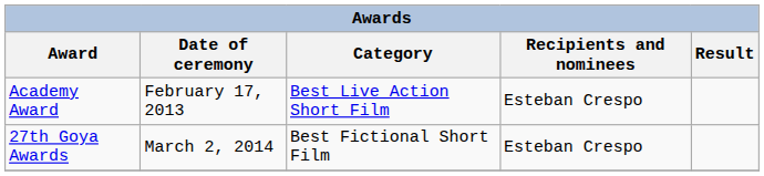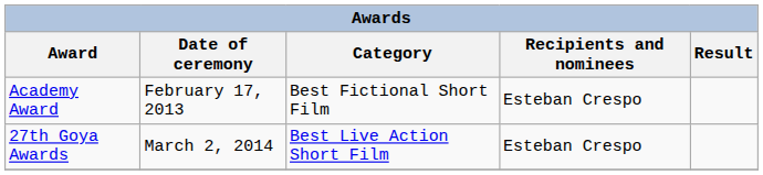Academy Award | Category: Best Live Action Short Film -> Best Fictional Short Film
27th Goya Awards | Category: Best Fictional Short Film -> Best Live Action Short Film
